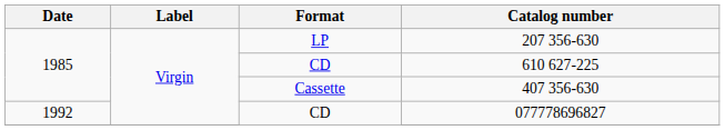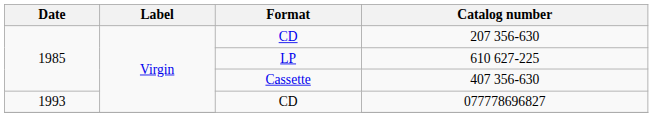207 356-630 | Format: LP -> CD
610 627-225 | Format: CD -> LP
077778696827 | Date: 1992 -> 1993
